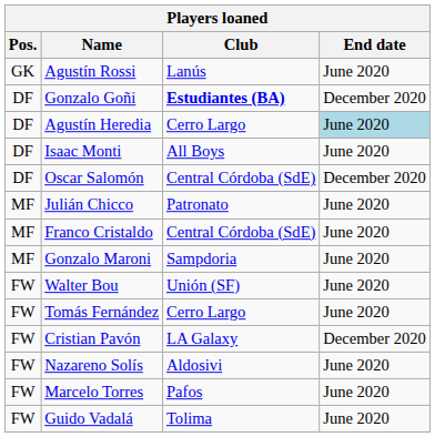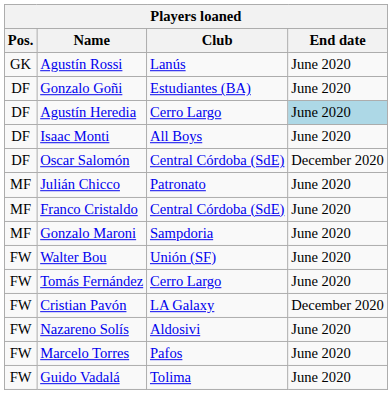Gonzalo Goñi | Club: bold -> normal
Gonzalo Goñi | End date: December 2020 -> June 2020
